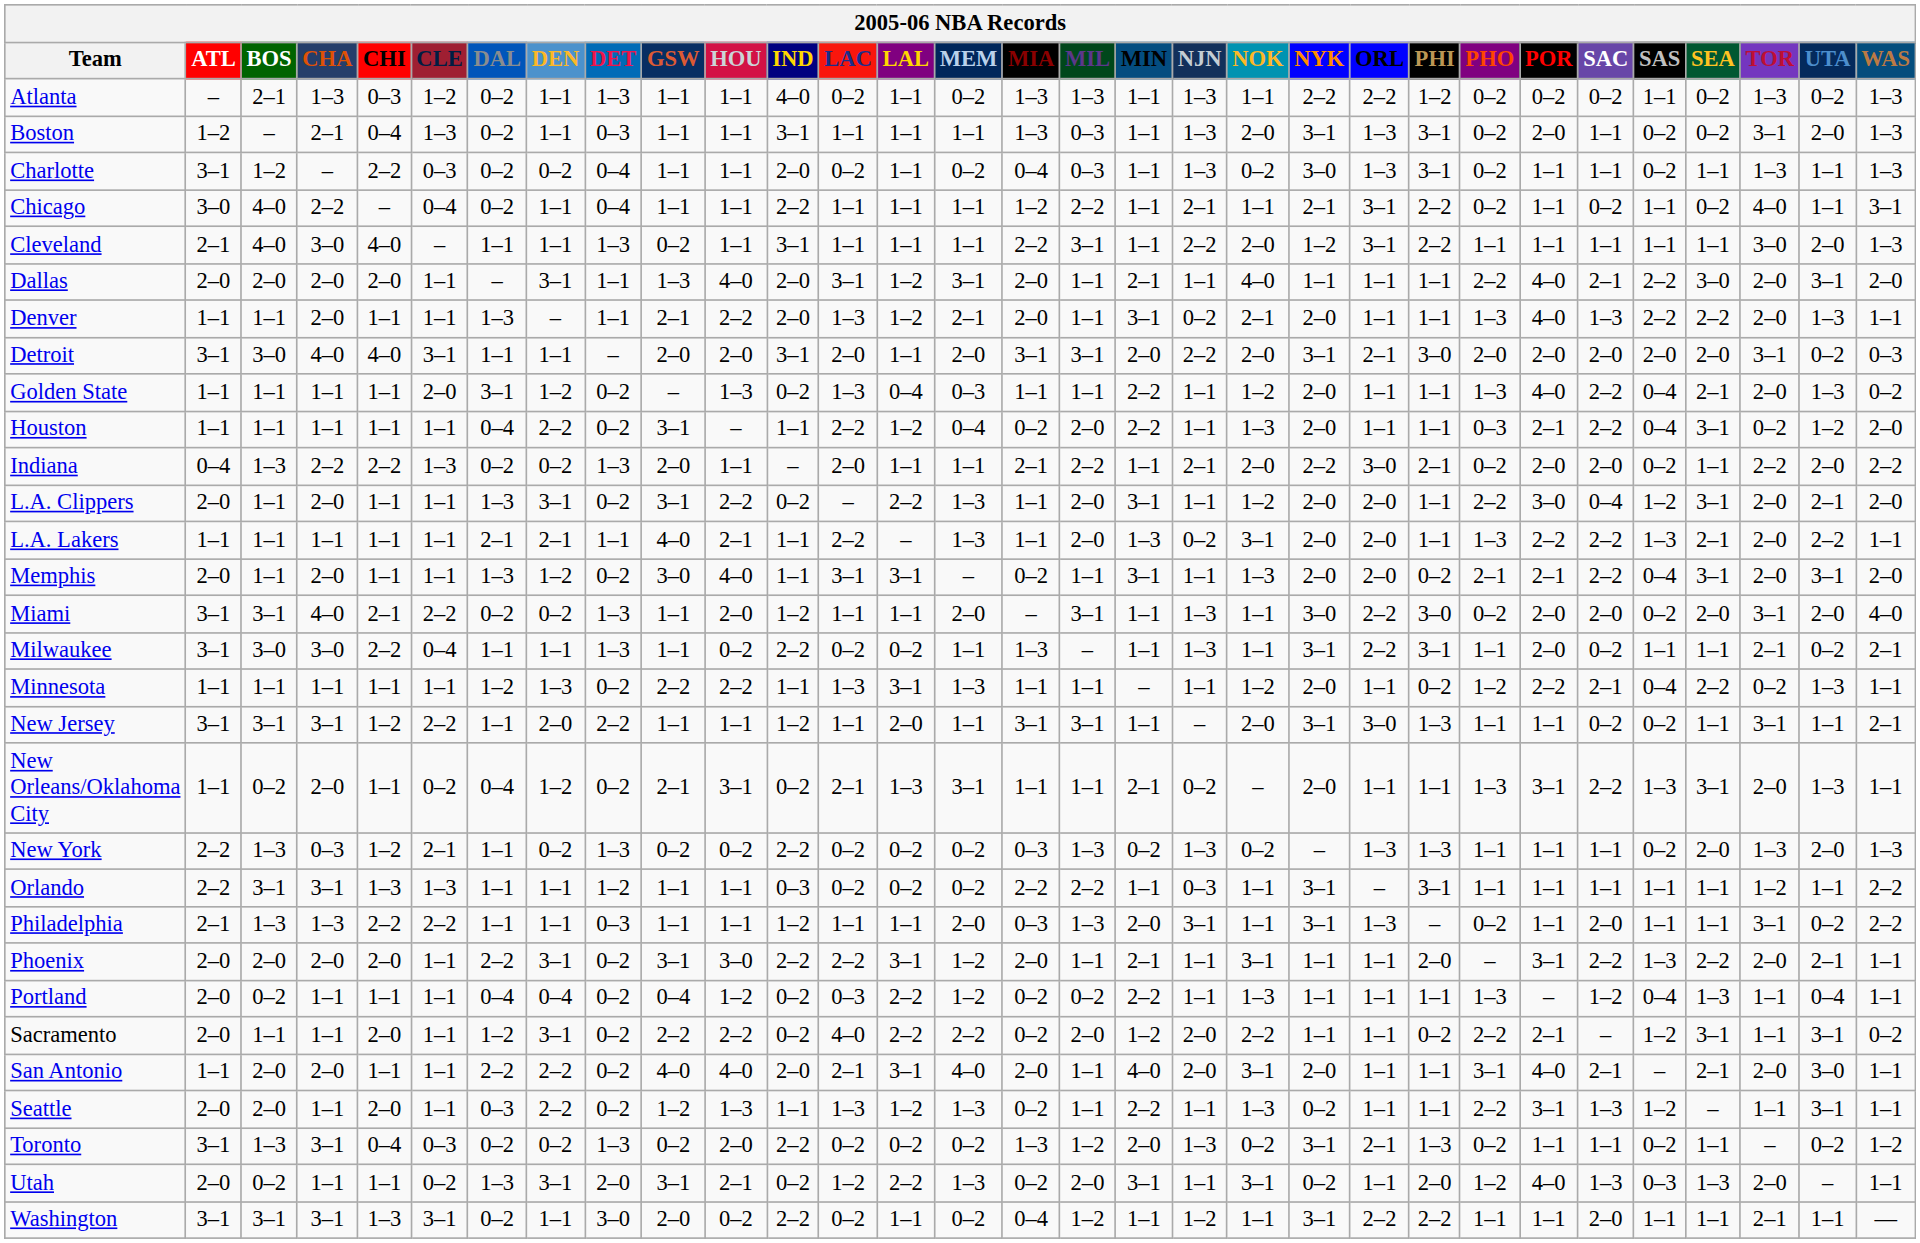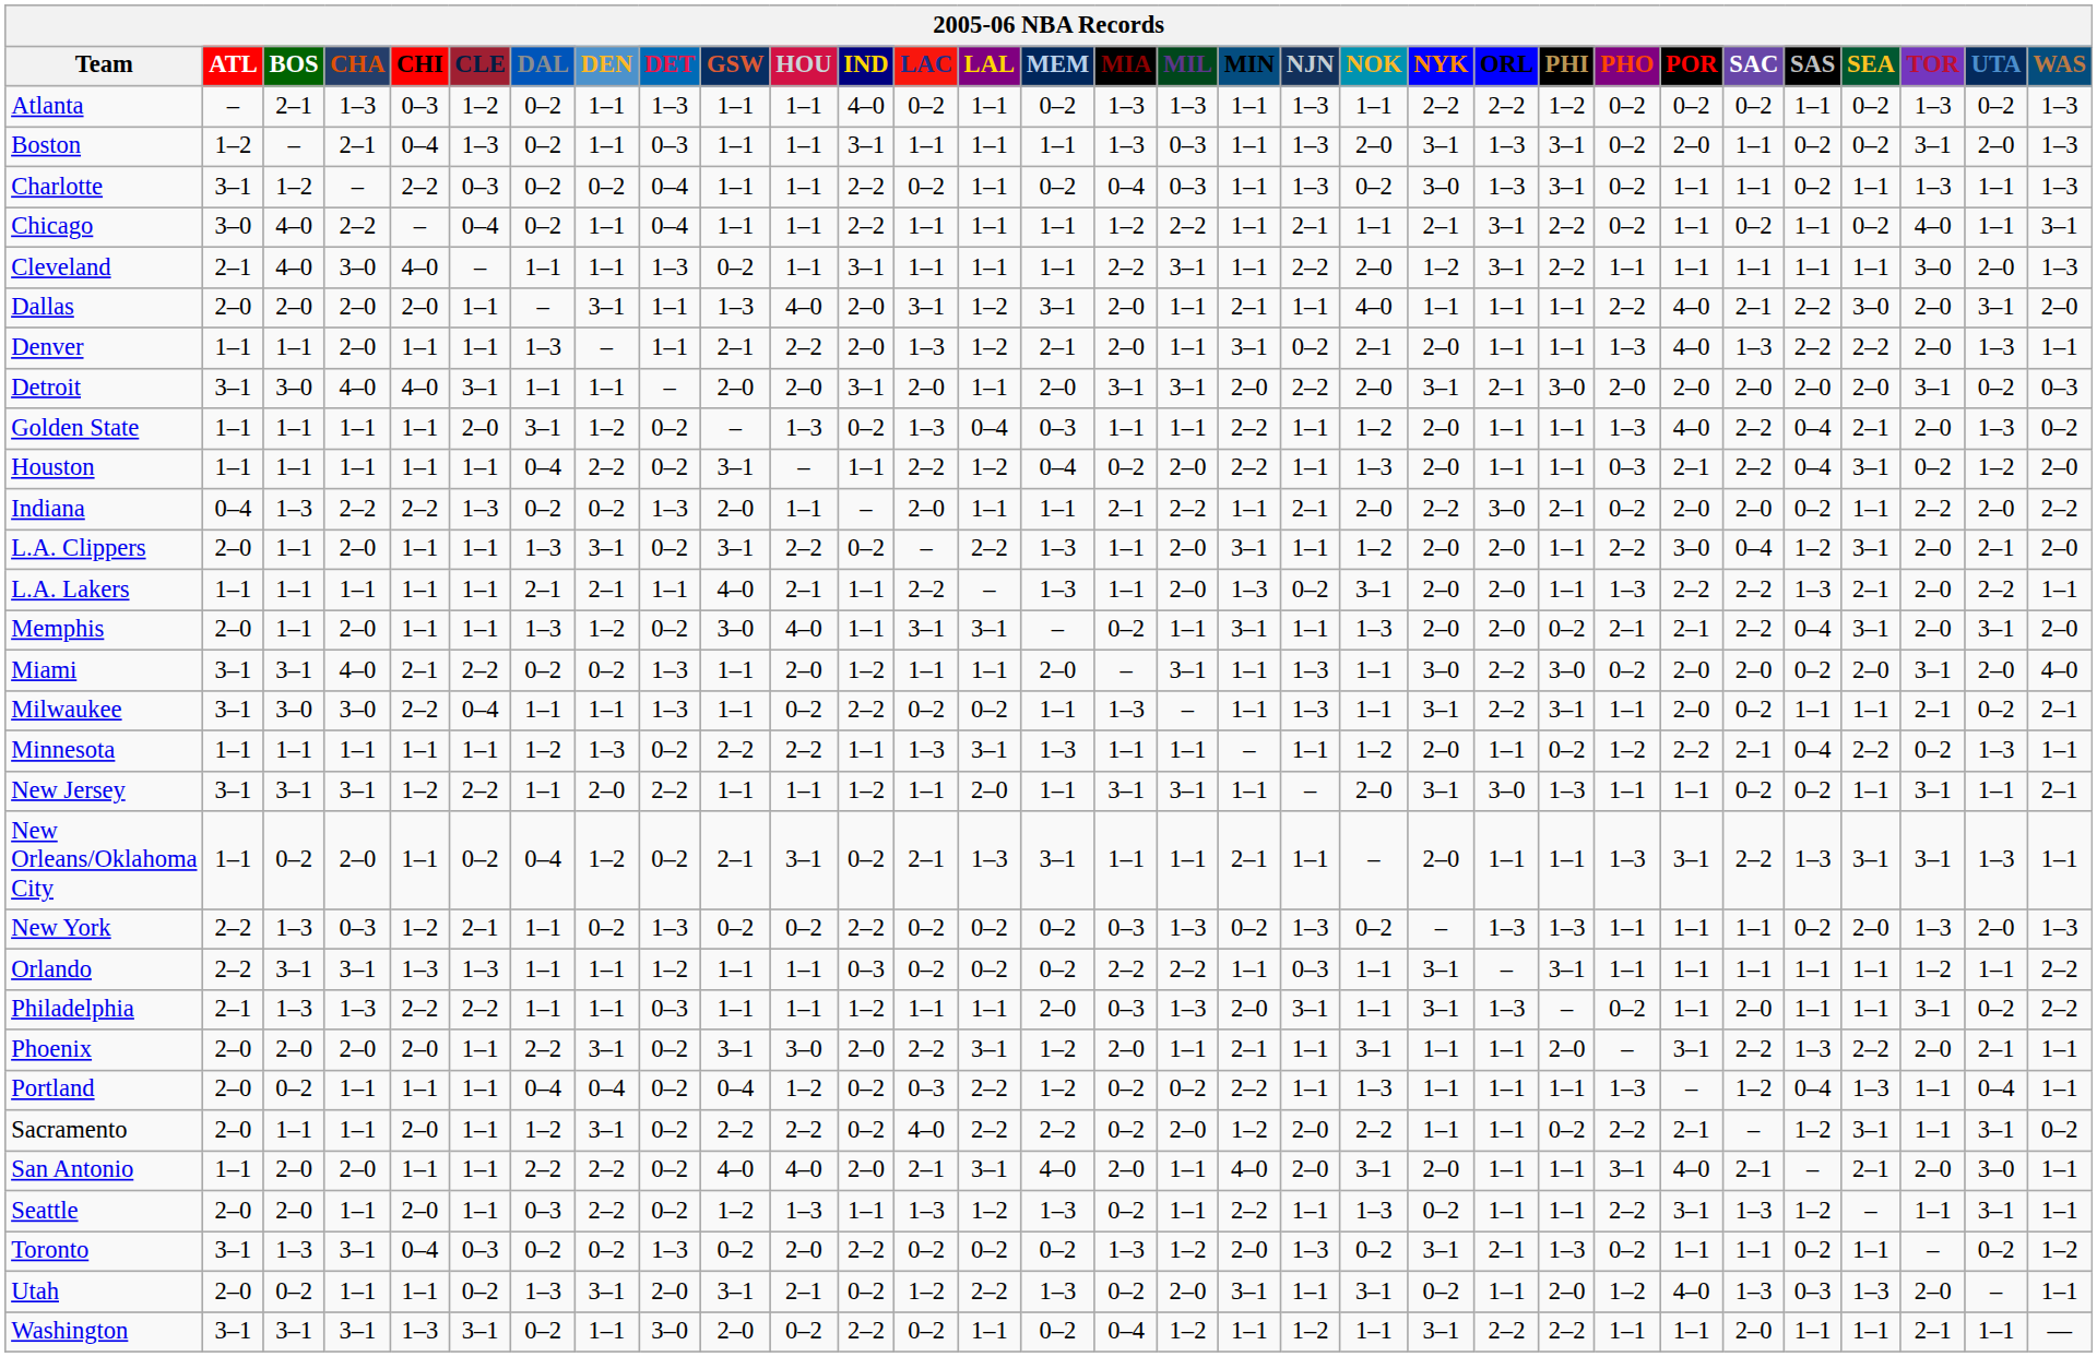Charlotte | IND: 2–0 -> 2–2
New Orleans/Oklahoma City | NJN: 0–2 -> 1–1
New Orleans/Oklahoma City | TOR: 2–0 -> 3–1
Phoenix | IND: 2–2 -> 2–0
